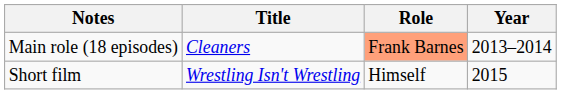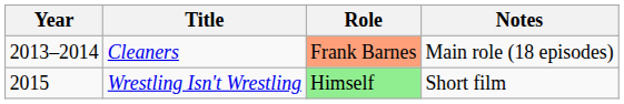columns swapped: Year <-> Notes
Wrestling Isn't Wrestling | Role: no background -> lightgreen background
